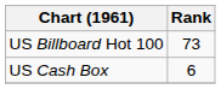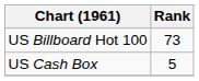US Cash Box | Rank: 6 -> 5
